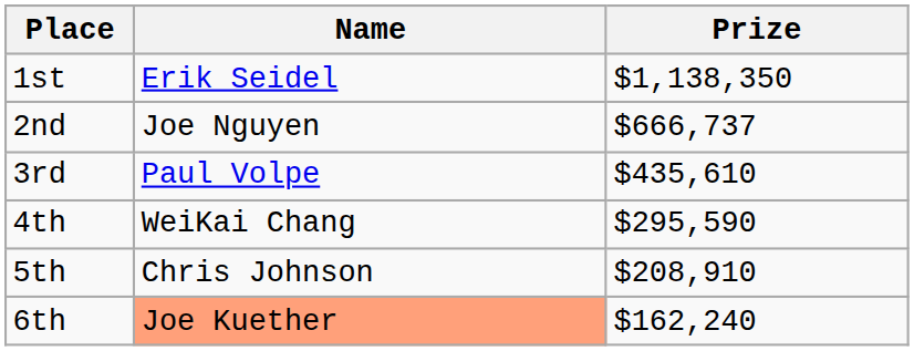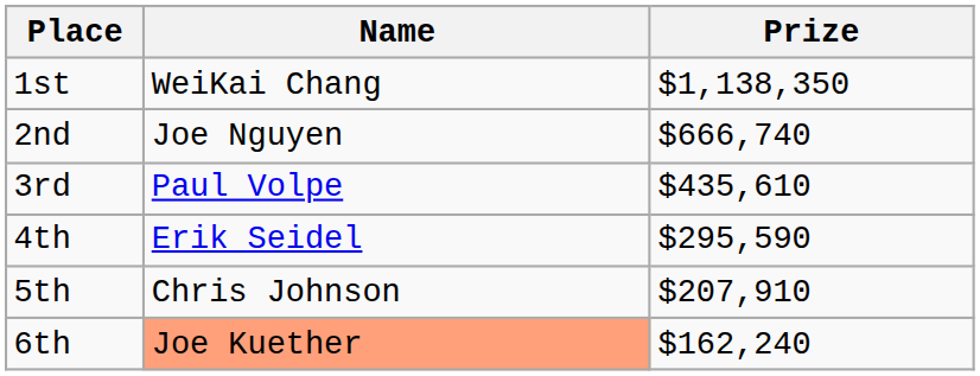1st | Name: Erik Seidel -> WeiKai Chang
2nd | Prize: $666,737 -> $666,740
4th | Name: WeiKai Chang -> Erik Seidel
5th | Prize: $208,910 -> $207,910
